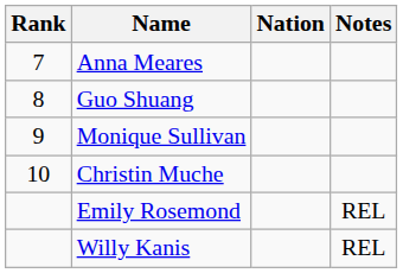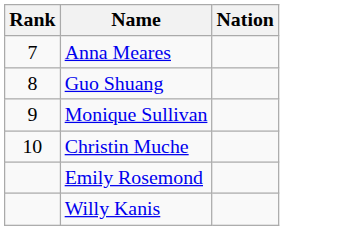- column: Notes | REL | REL
